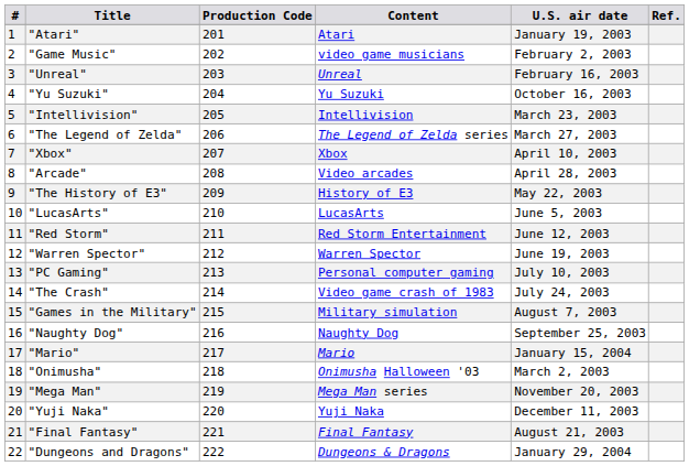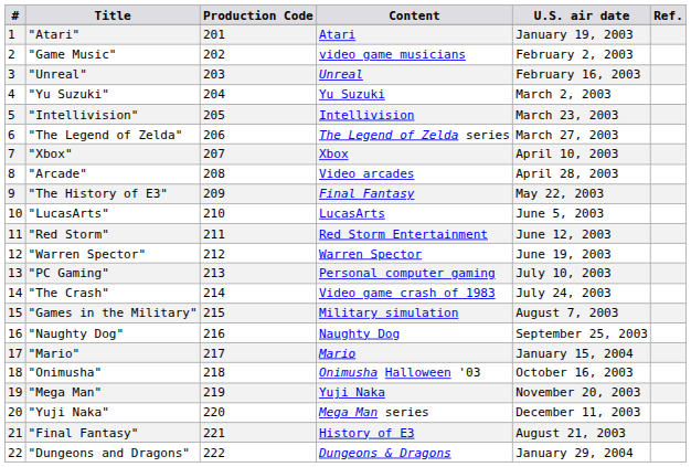"Yu Suzuki" | U.S. air date: October 16, 2003 -> March 2, 2003
"The History of E3" | Content: History of E3 -> Final Fantasy
"Onimusha" | U.S. air date: March 2, 2003 -> October 16, 2003
"Mega Man" | Content: Mega Man series -> Yuji Naka
"Yuji Naka" | Content: Yuji Naka -> Mega Man series
"Final Fantasy" | Content: Final Fantasy -> History of E3
